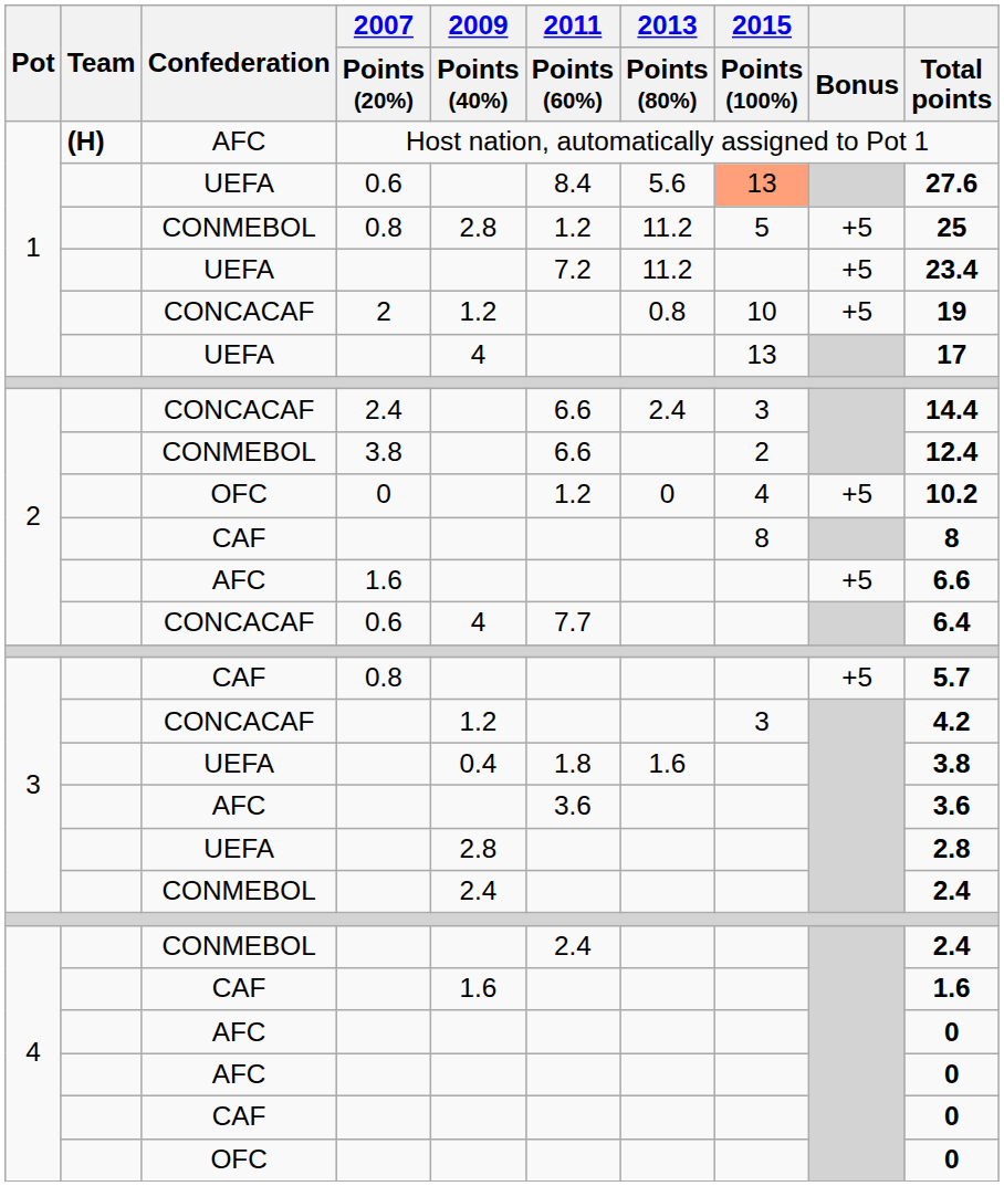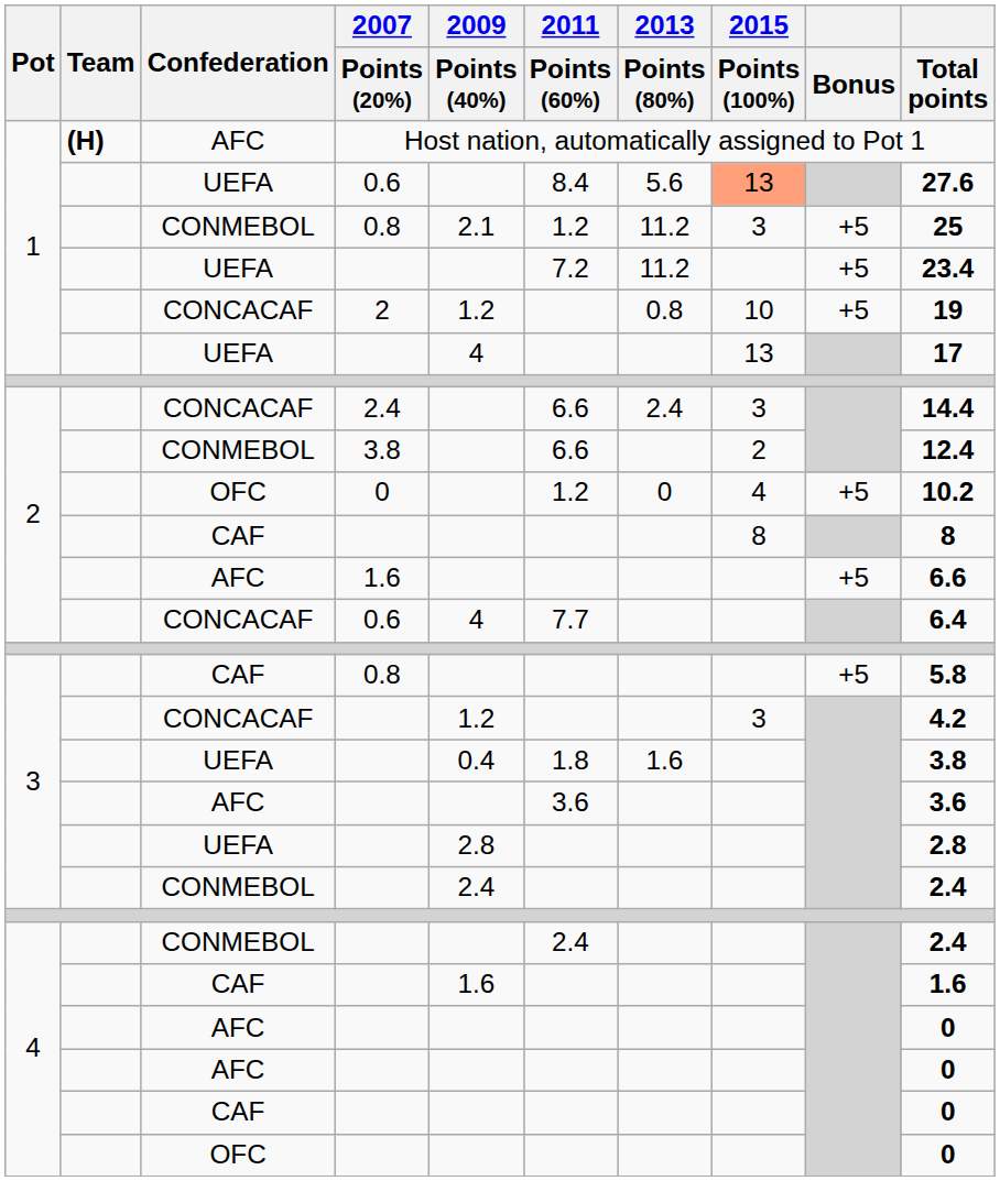CONMEBOL / 0.8 | 2009 / Points (40%): 2.8 -> 2.1
CONMEBOL / 0.8 | 2015 / Points (100%): 5 -> 3
CAF / 0.8 | Total points: 5.7 -> 5.8
